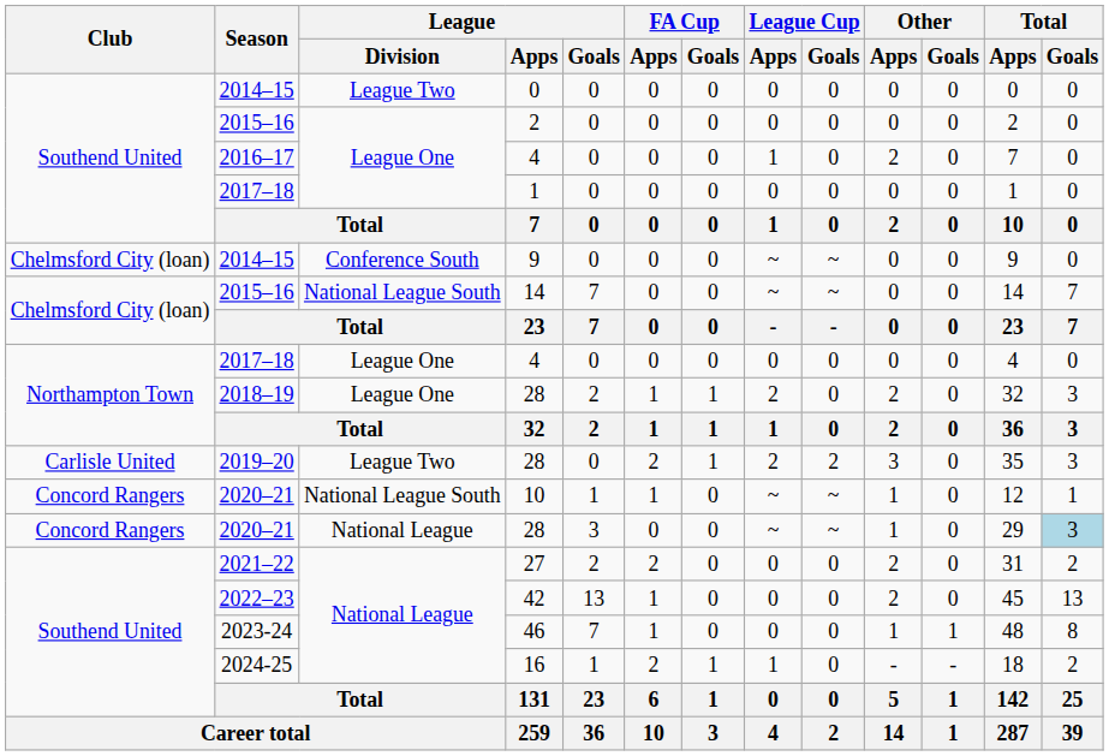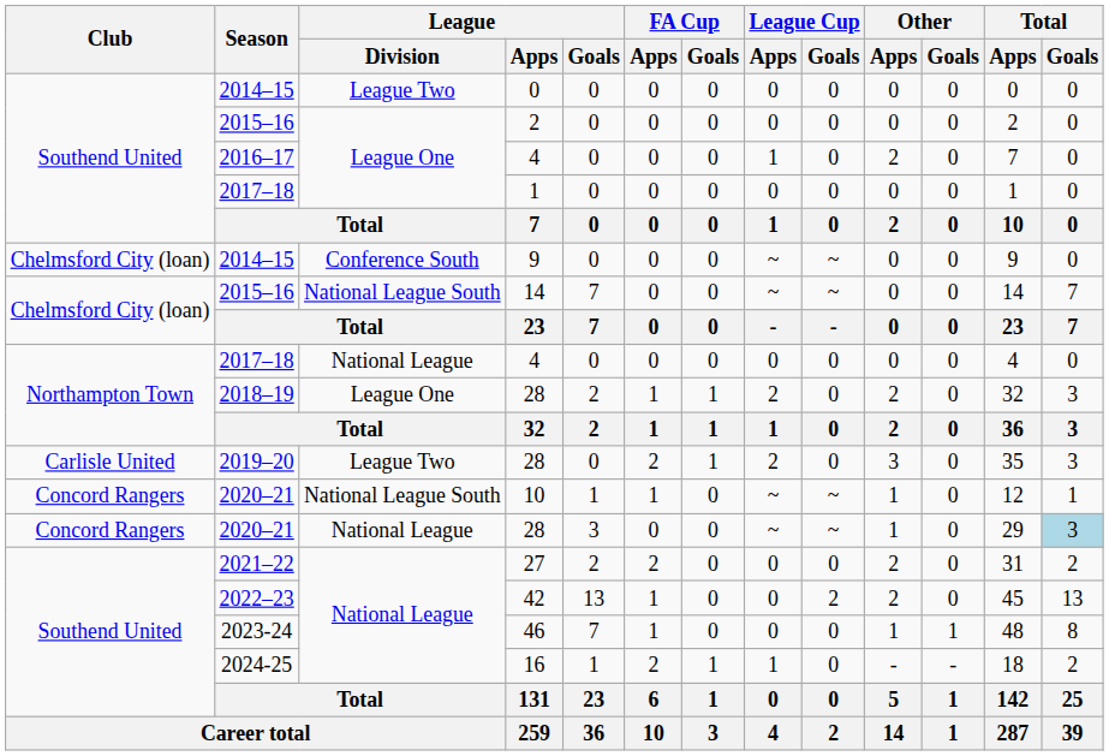2017–18 / 4 | League / Division: League One -> National League
2019–20 / 28 | League Cup / Goals: 2 -> 0
42 | League Cup / Goals: 0 -> 2
